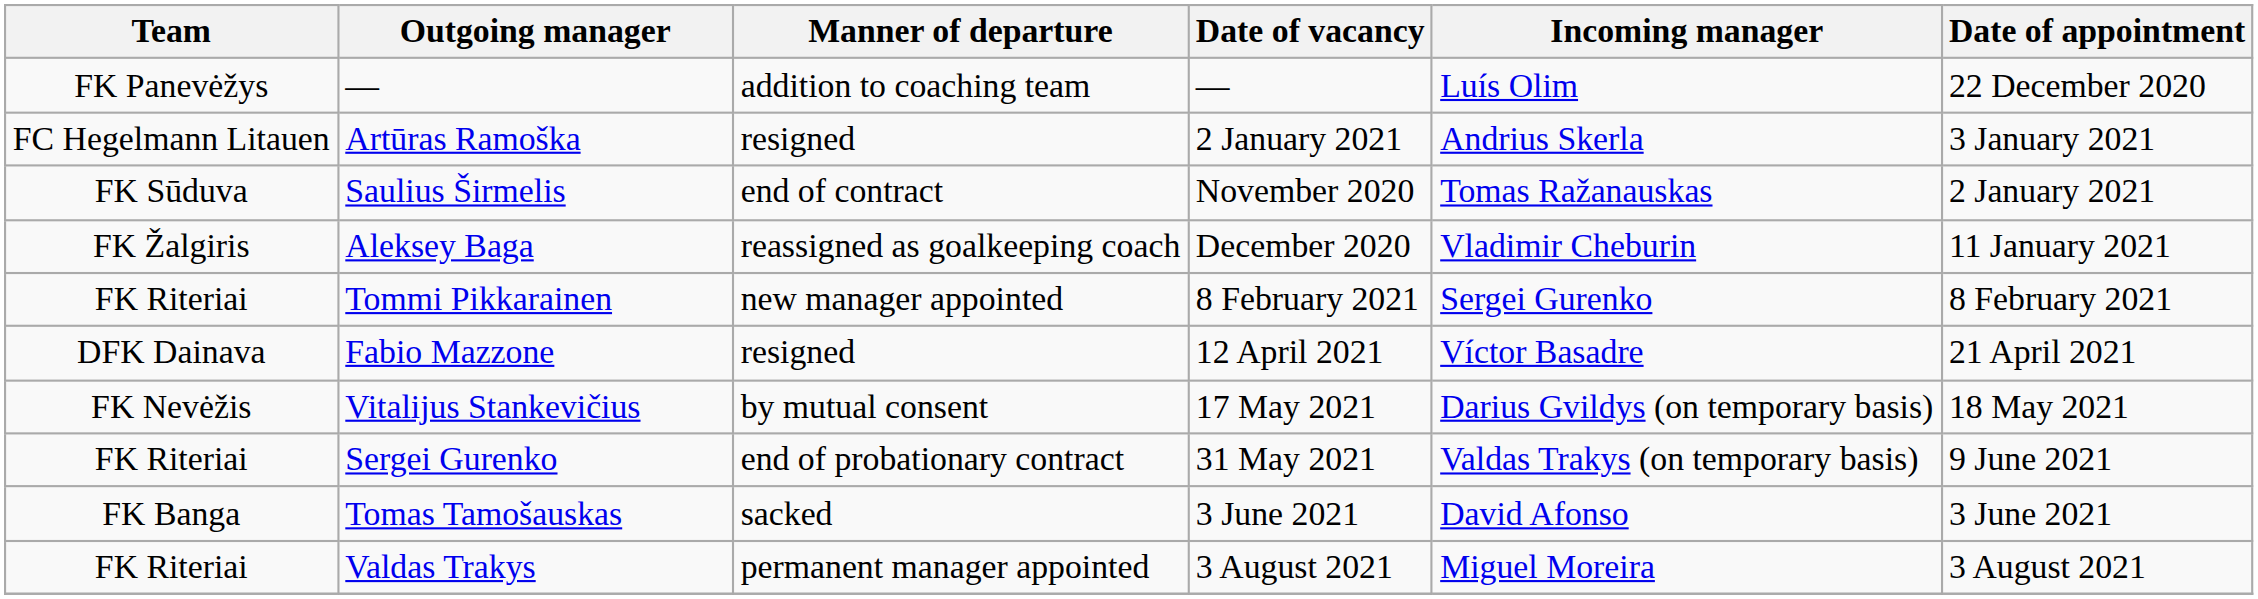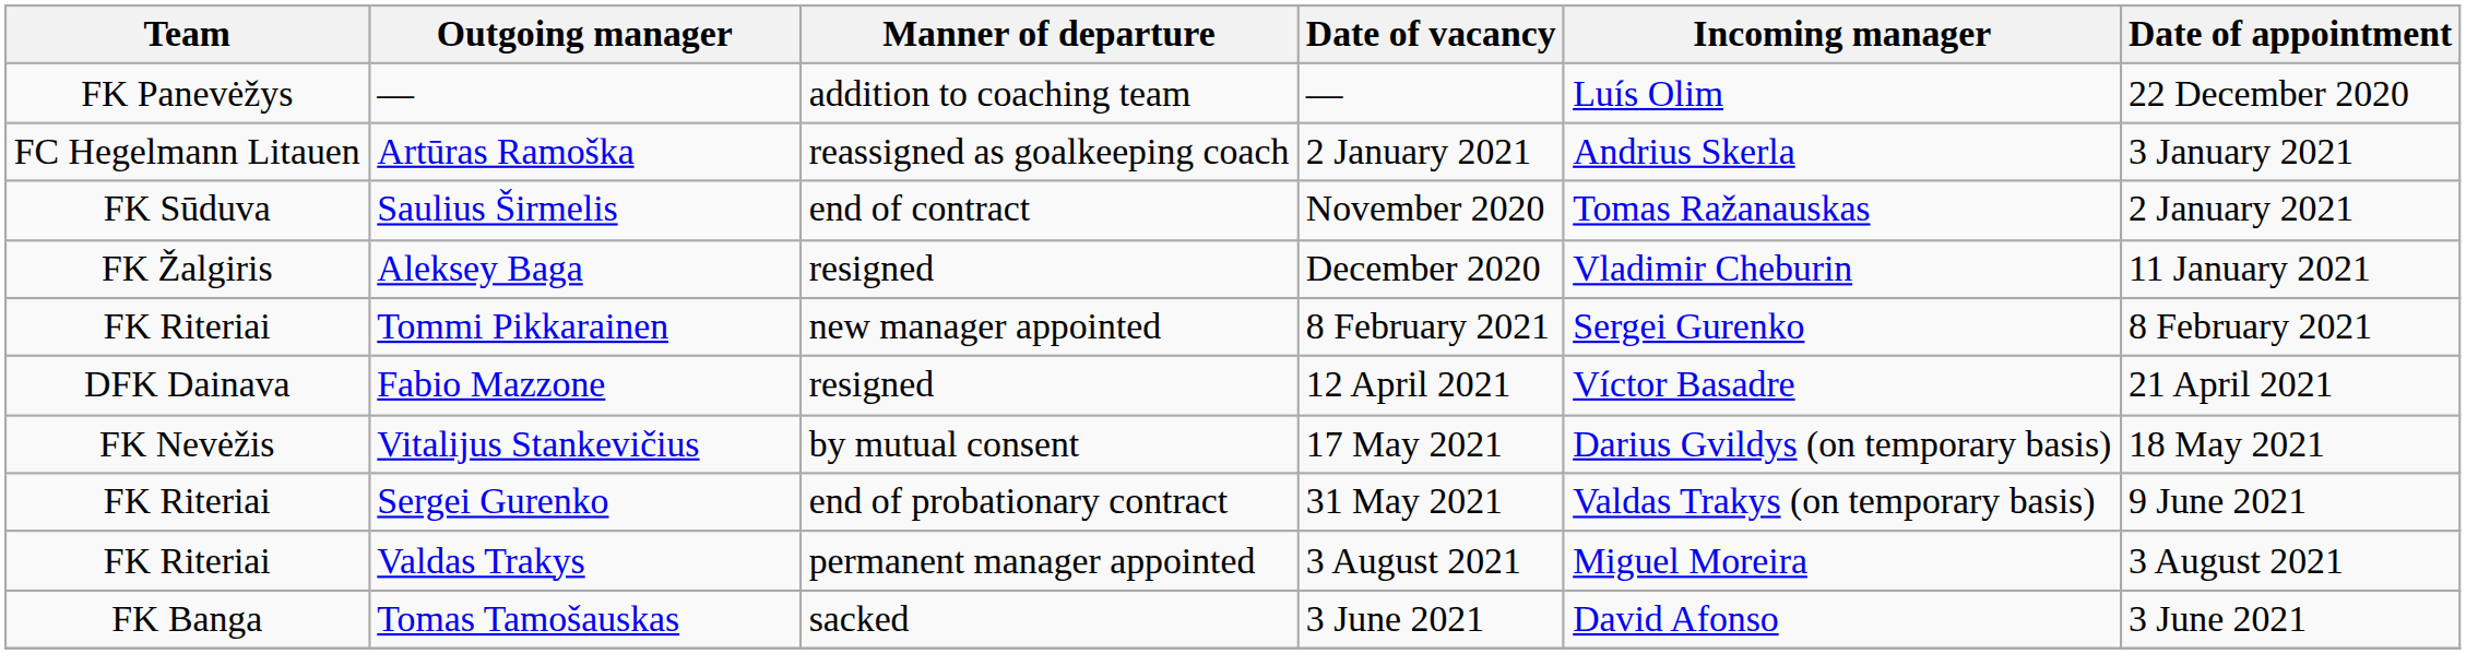Artūras Ramoška | Manner of departure: resigned -> reassigned as goalkeeping coach
Aleksey Baga | Manner of departure: reassigned as goalkeeping coach -> resigned
rows swapped: Tomas Tamošauskas <-> Valdas Trakys
